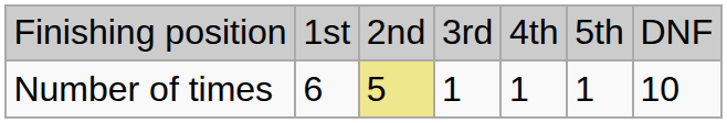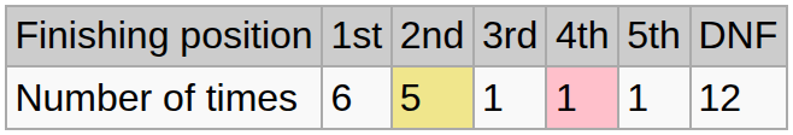Number of times | column 5: no background -> pink background
Number of times | column 7: 10 -> 12
